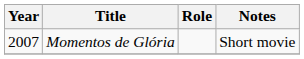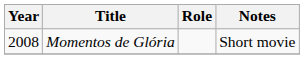Momentos de Glória | Year: 2007 -> 2008
